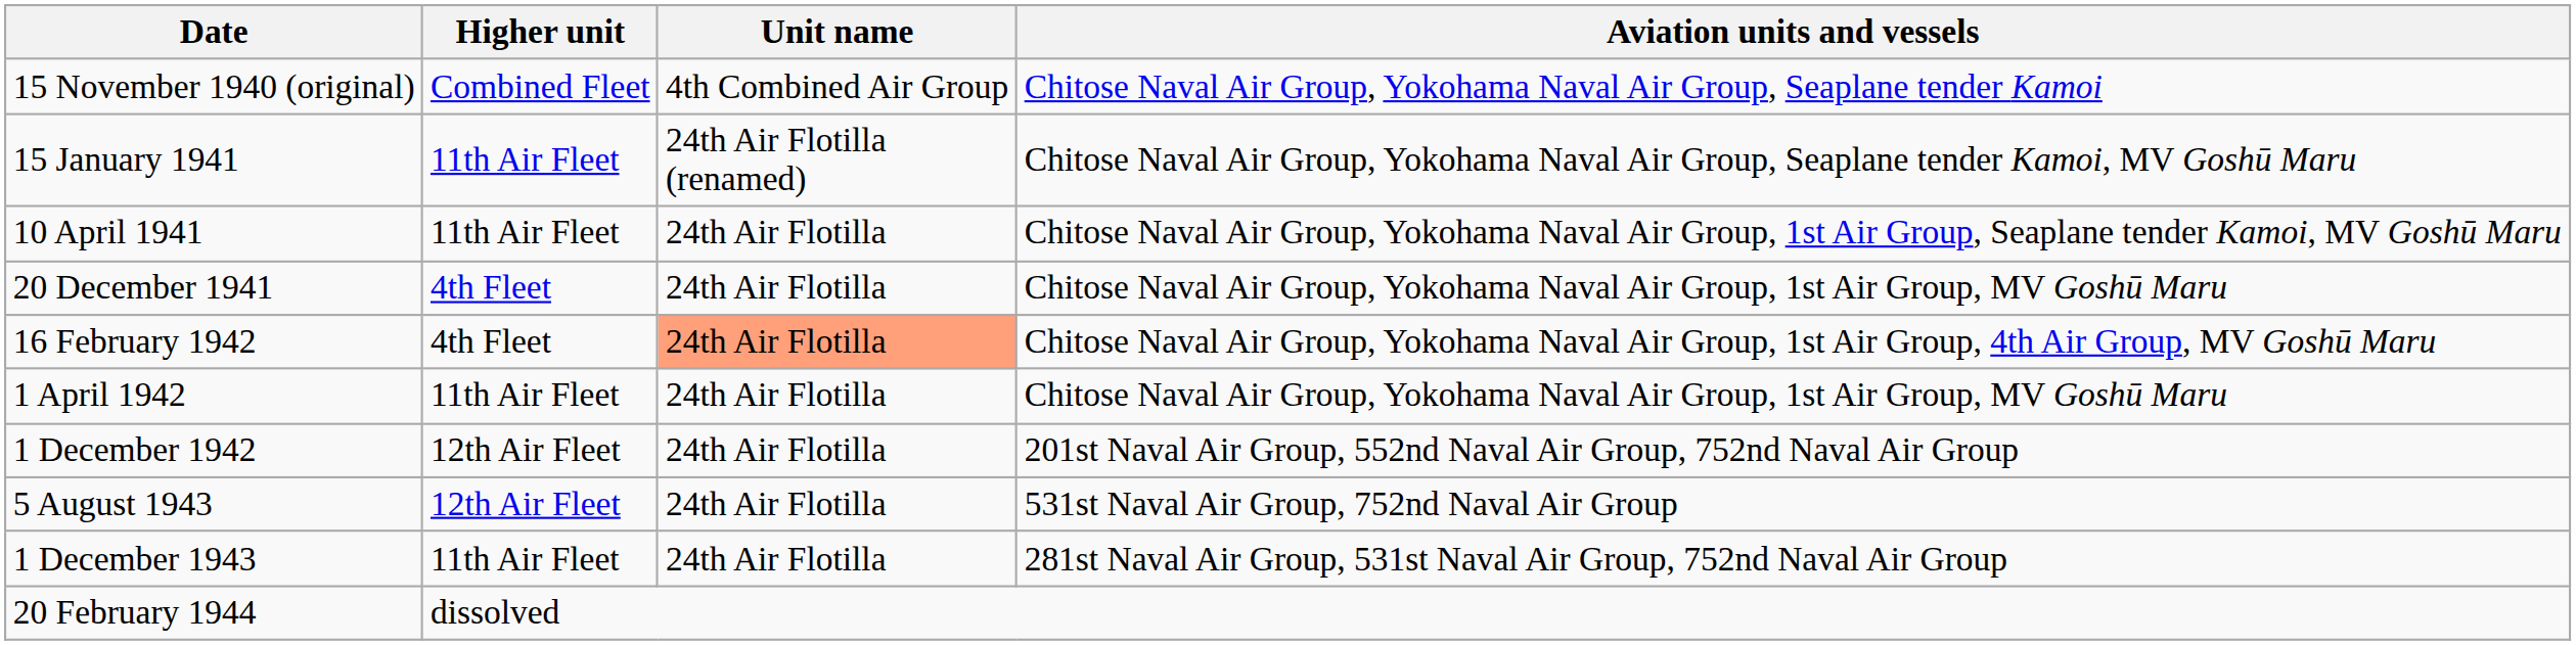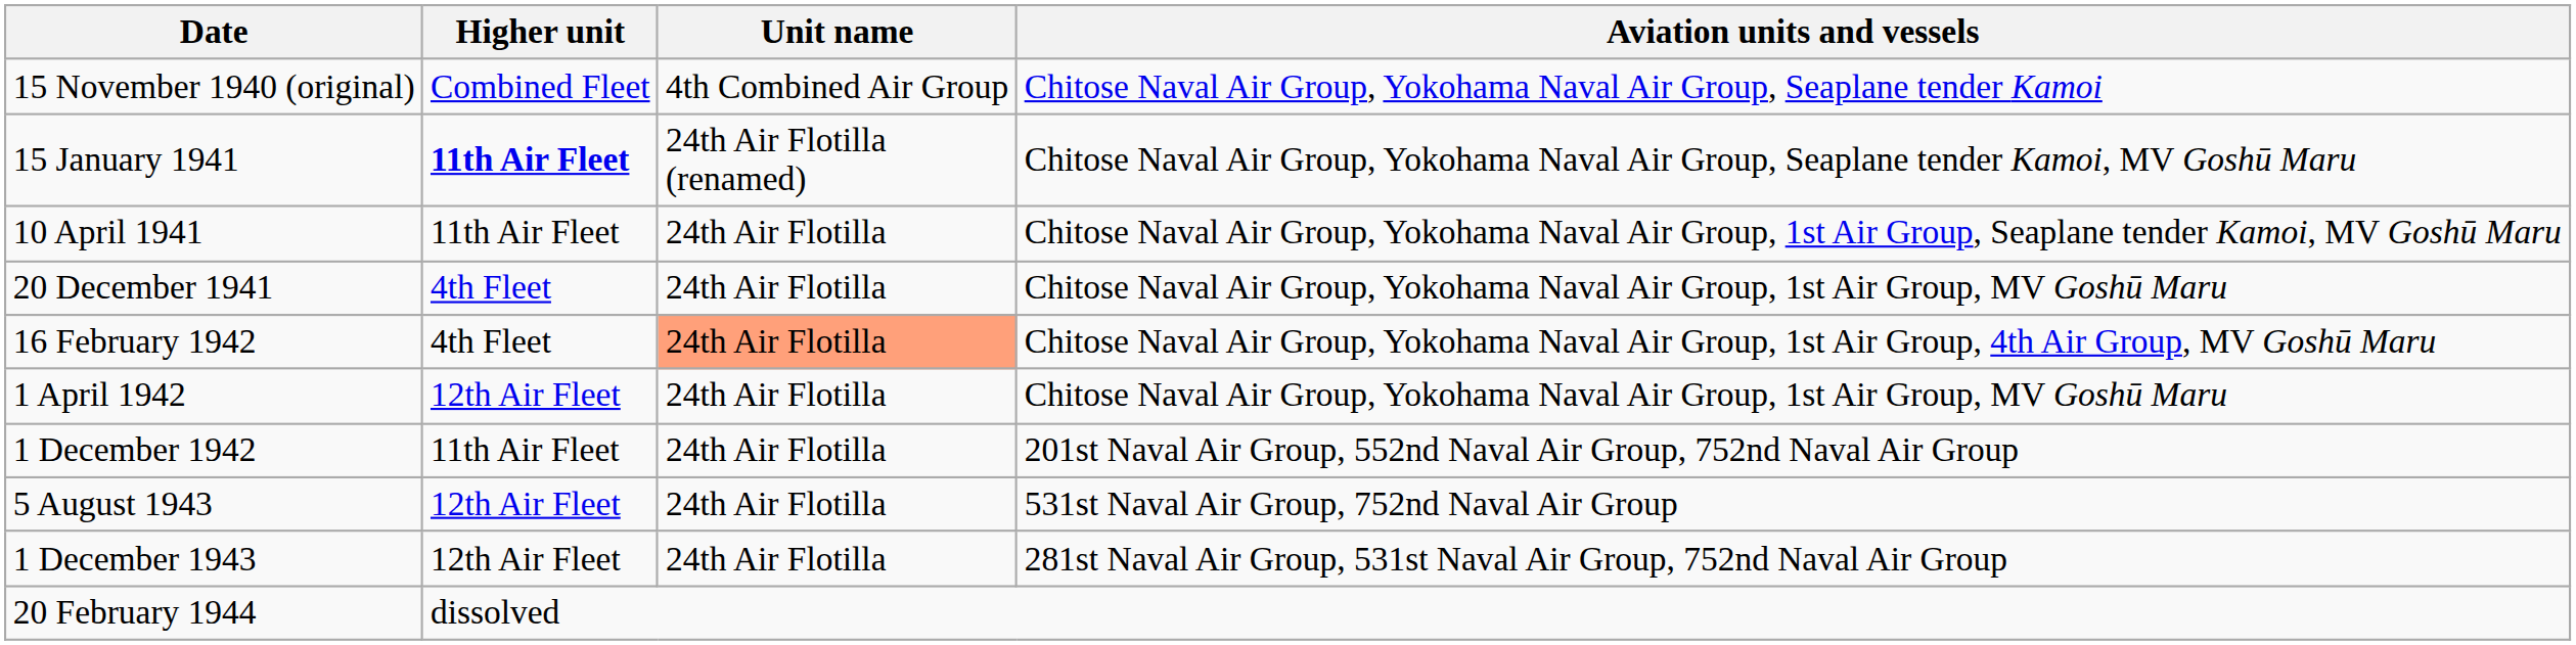15 January 1941 | Higher unit: normal -> bold
1 April 1942 | Higher unit: 11th Air Fleet -> 12th Air Fleet
1 December 1942 | Higher unit: 12th Air Fleet -> 11th Air Fleet
1 December 1943 | Higher unit: 11th Air Fleet -> 12th Air Fleet
